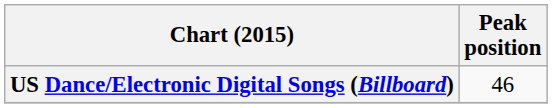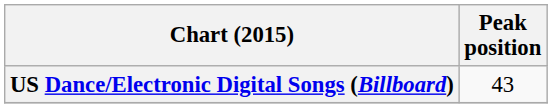US Dance/Electronic Digital Songs (Billboard) | Peak position: 46 -> 43
